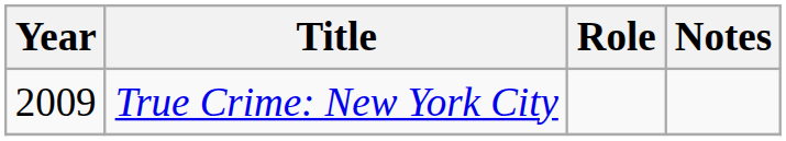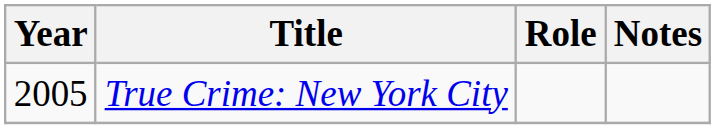True Crime: New York City | Year: 2009 -> 2005
